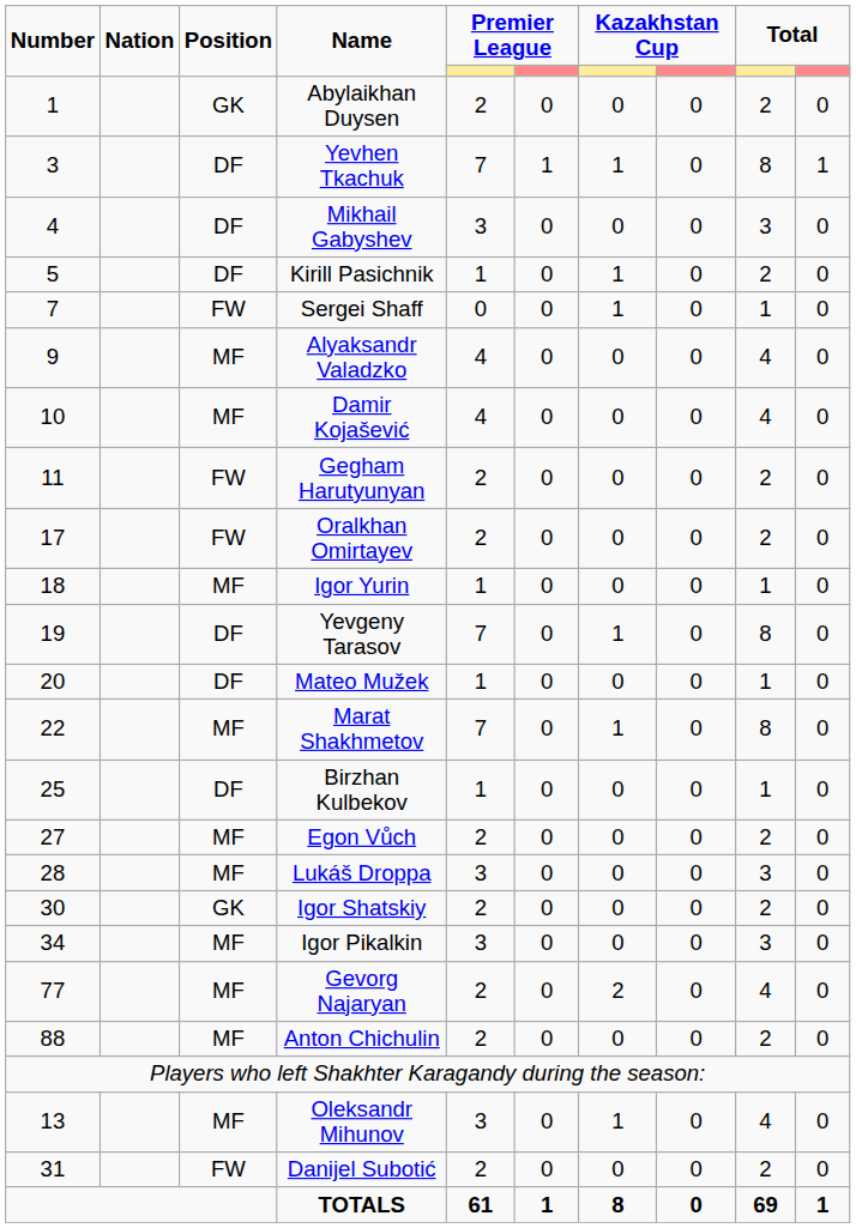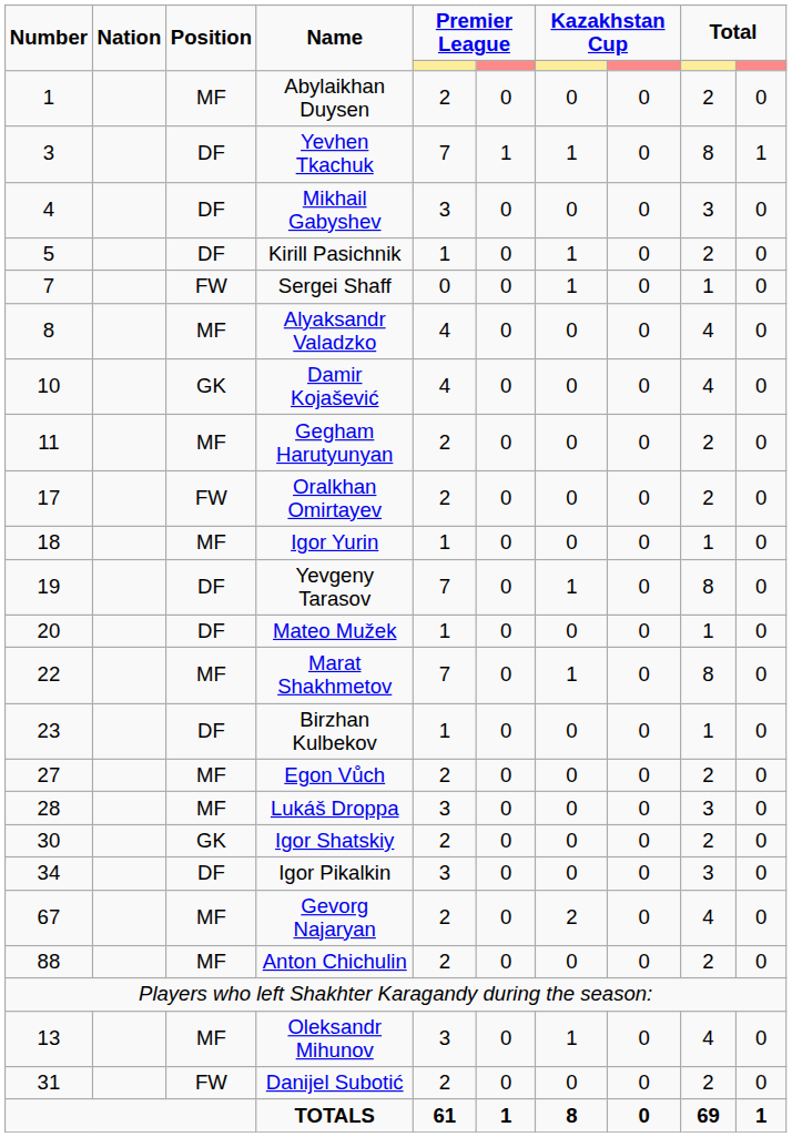Abylaikhan Duysen | Position: GK -> MF
Alyaksandr Valadzko | Number: 9 -> 8
Damir Kojašević | Position: MF -> GK
Gegham Harutyunyan | Position: FW -> MF
Birzhan Kulbekov | Number: 25 -> 23
Igor Pikalkin | Position: MF -> DF
Gevorg Najaryan | Number: 77 -> 67
